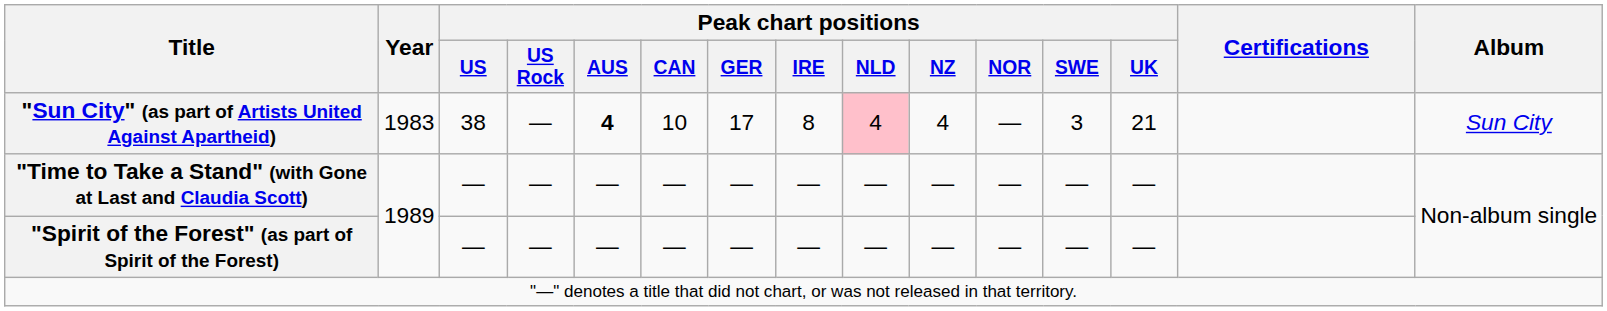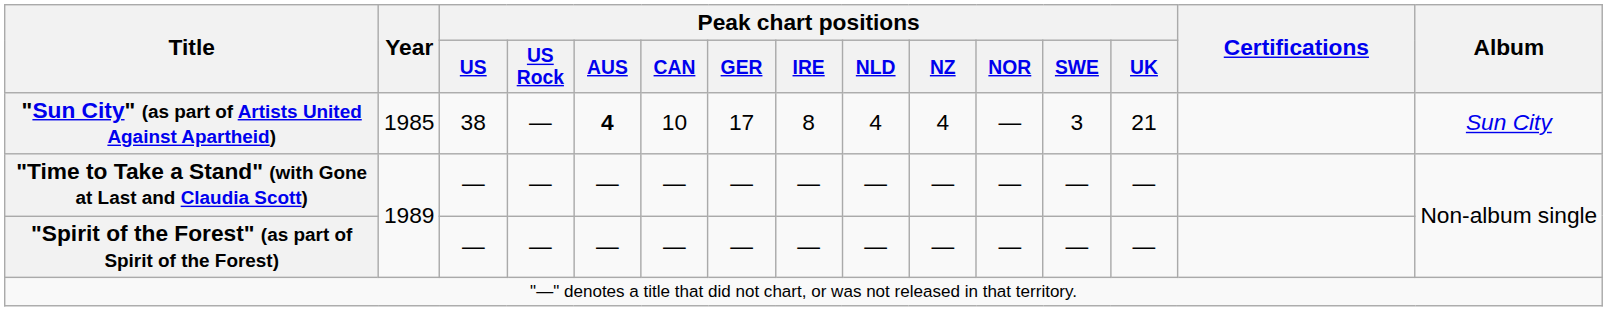"Sun City" (as part of Artists United Against Apartheid) | Year: 1983 -> 1985
"Sun City" (as part of Artists United Against Apartheid) | Peak chart positions / NLD: pink background -> no background
